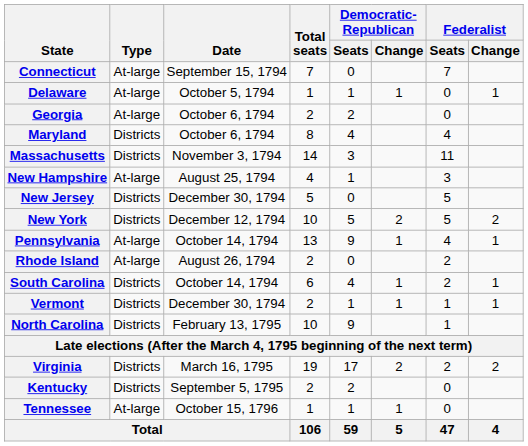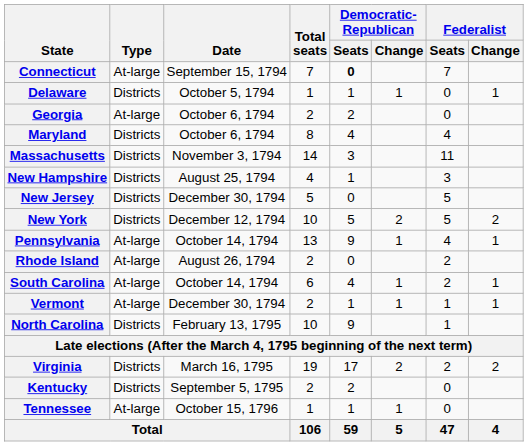Connecticut | Democratic- Republican / Seats: normal -> bold
Delaware | Type: At-large -> Districts
New Hampshire | Type: At-large -> Districts
South Carolina | Type: Districts -> At-large
Vermont | Type: Districts -> At-large
